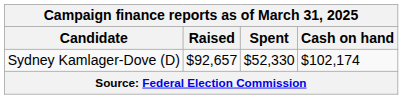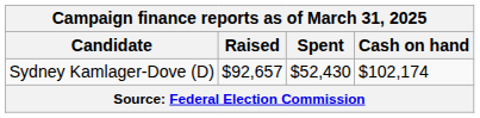Sydney Kamlager-Dove (D) | Spent: $52,330 -> $52,430
